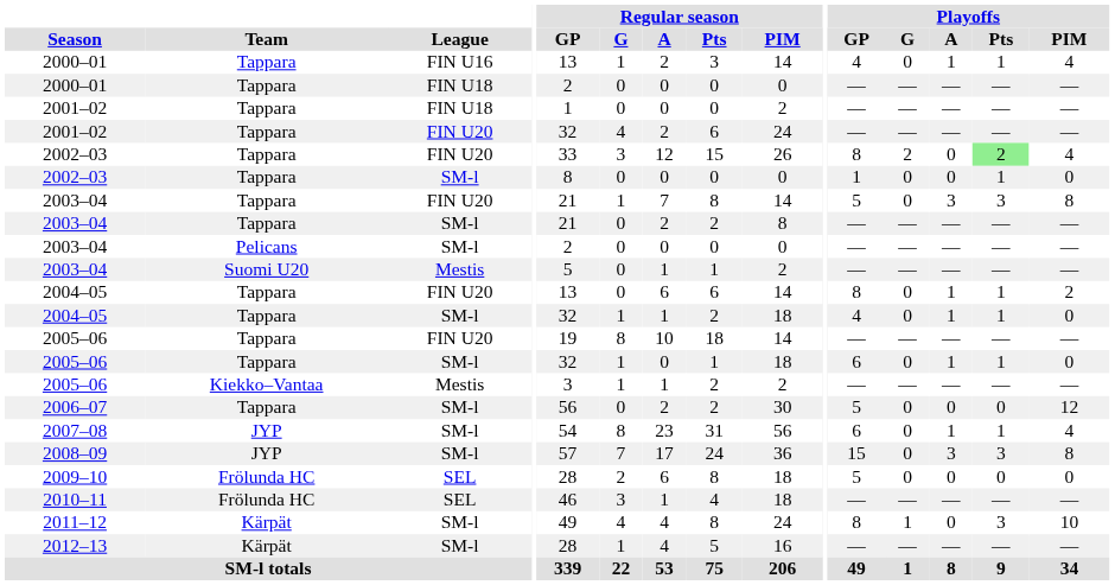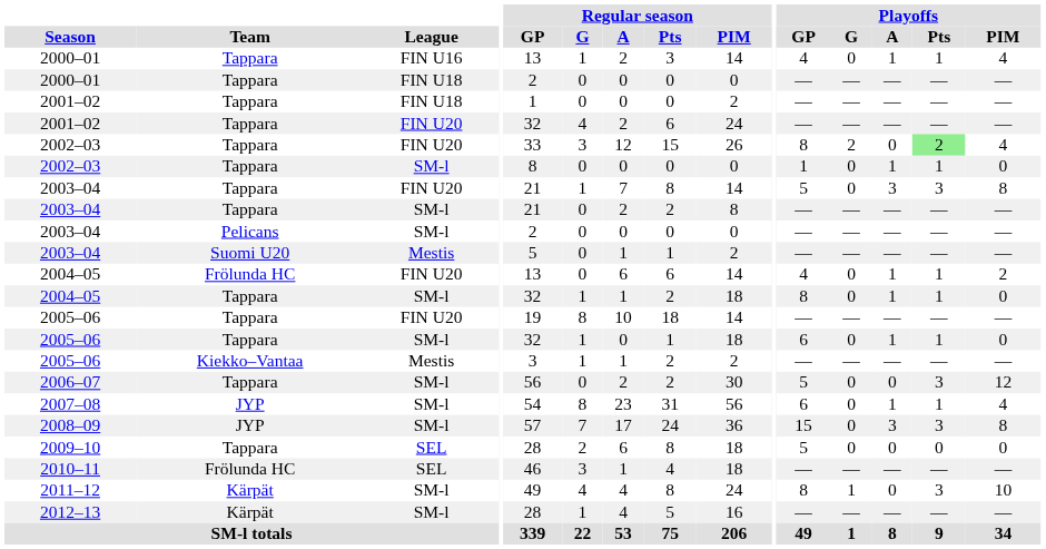2002–03 / SM-l | Playoffs / A: 0 -> 1
2004–05 / FIN U20 | Team: Tappara -> Frölunda HC
2004–05 / FIN U20 | Playoffs / GP: 8 -> 4
2004–05 / SM-l | Playoffs / GP: 4 -> 8
2006–07 | Playoffs / Pts: 0 -> 3
2009–10 | Team: Frölunda HC -> Tappara
